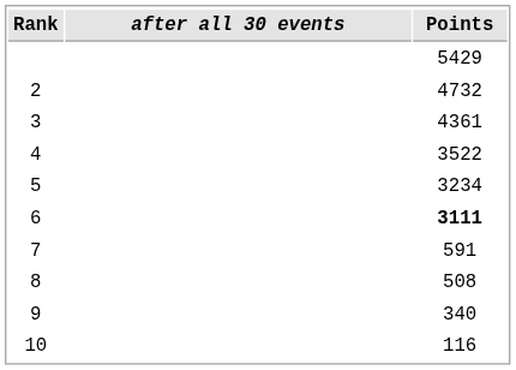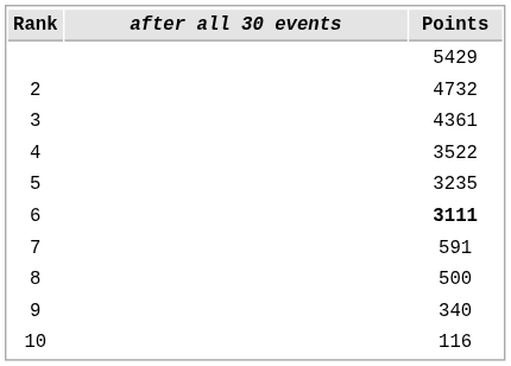5 | Points: 3234 -> 3235
8 | Points: 508 -> 500
